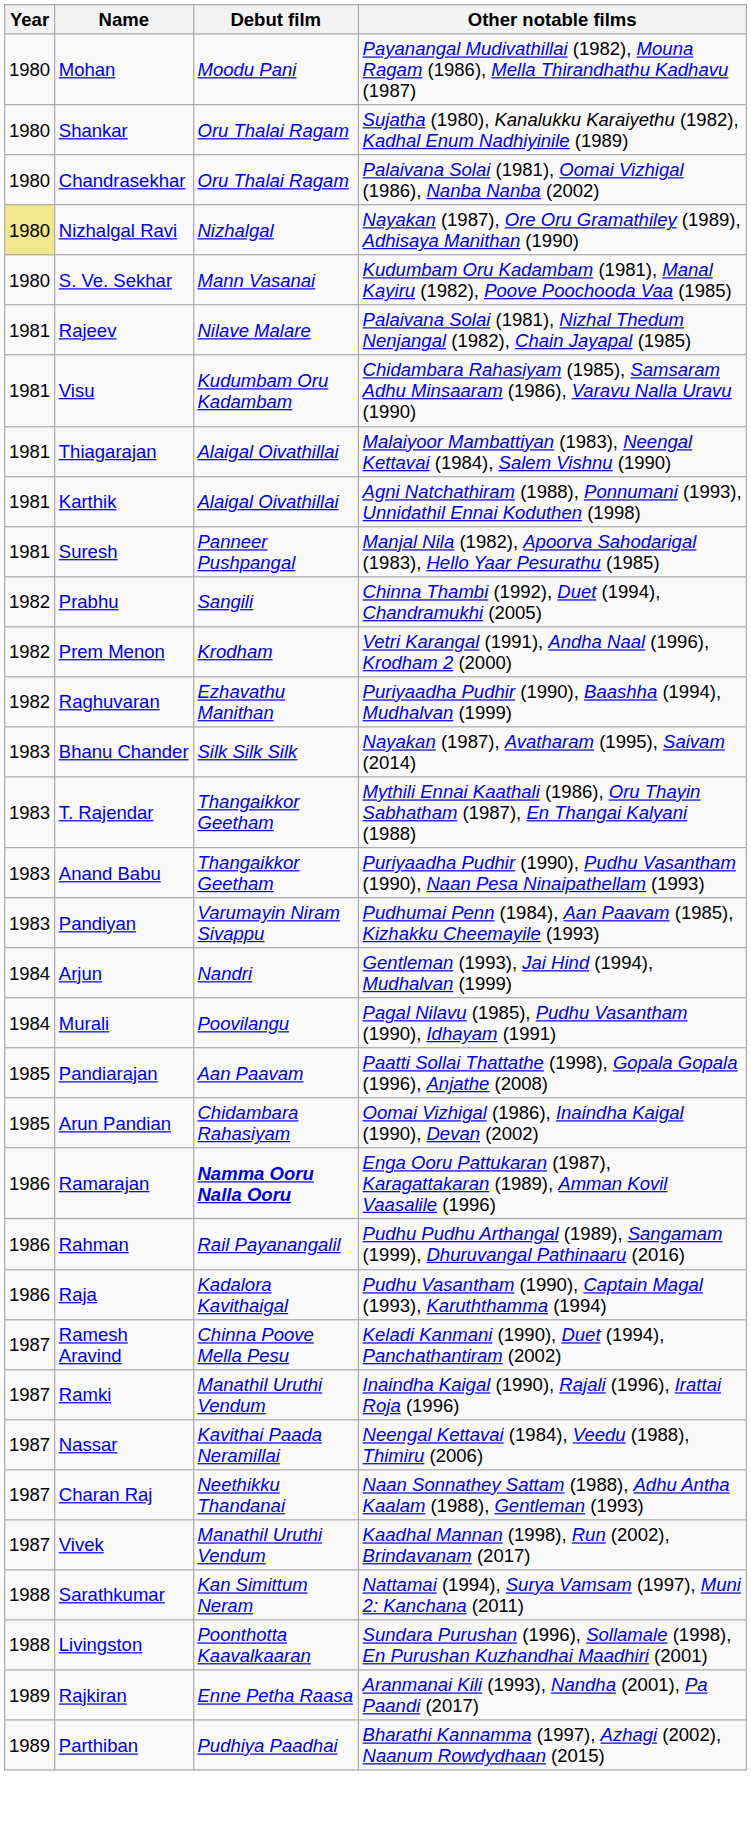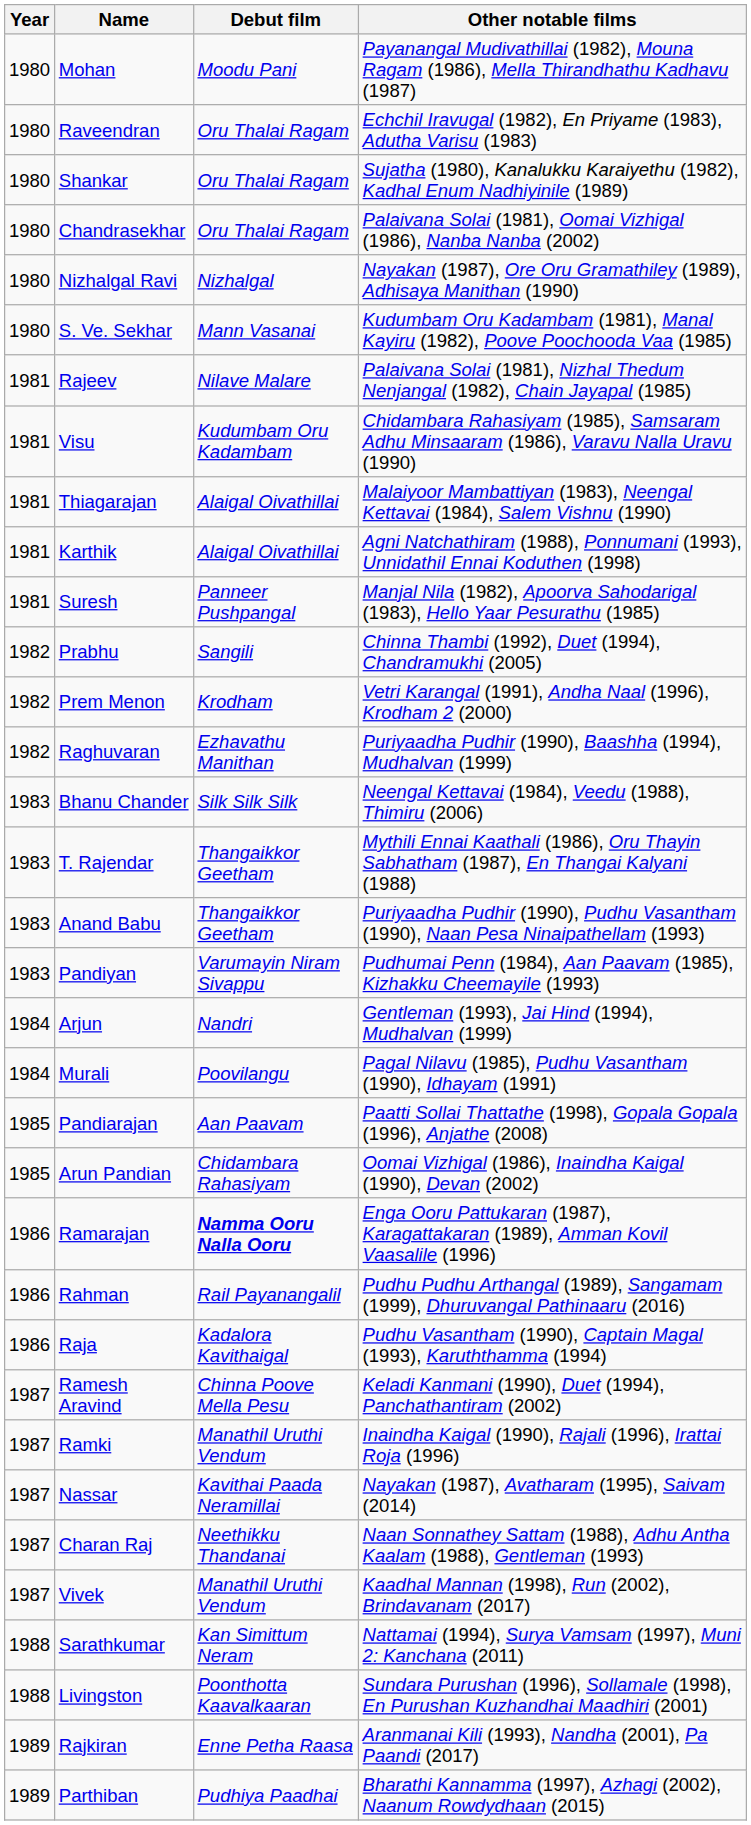+ row: 1980 | Raveendran | Oru Thalai Ragam | Echchil Iravugal (1982), En Priyame (1983), Adutha Varisu (1983)
Nizhalgal Ravi | Year: khaki background -> no background
Bhanu Chander | Other notable films: Nayakan (1987), Avatharam (1995), Saivam (2014) -> Neengal Kettavai (1984), Veedu (1988), Thimiru (2006)
Nassar | Other notable films: Neengal Kettavai (1984), Veedu (1988), Thimiru (2006) -> Nayakan (1987), Avatharam (1995), Saivam (2014)
